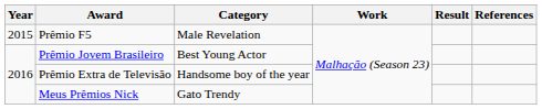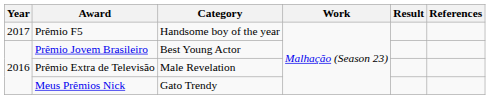Prêmio F5 | Year: 2015 -> 2017
Prêmio F5 | Category: Male Revelation -> Handsome boy of the year
Prêmio Extra de Televisão | Category: Handsome boy of the year -> Male Revelation
